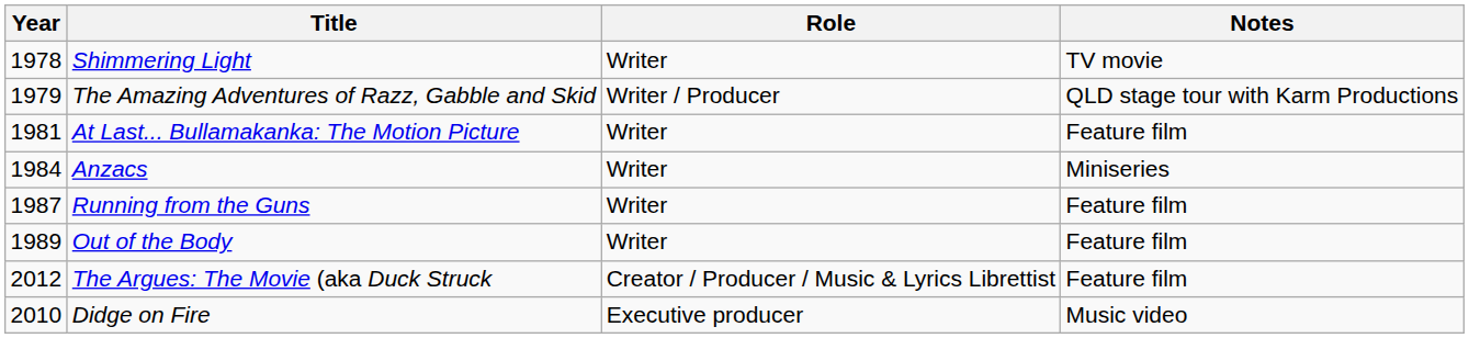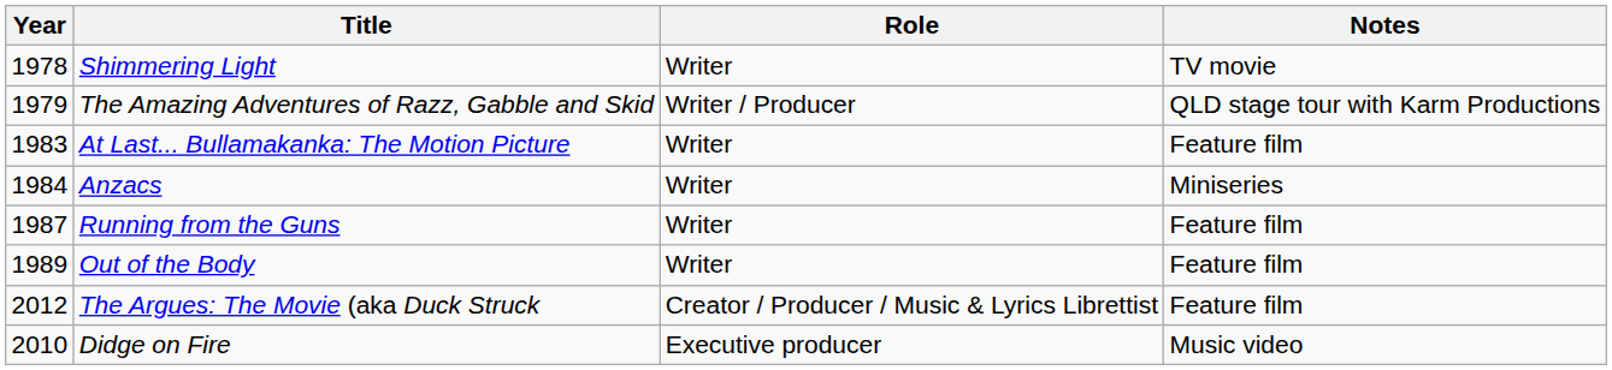At Last... Bullamakanka: The Motion Picture | Year: 1981 -> 1983
